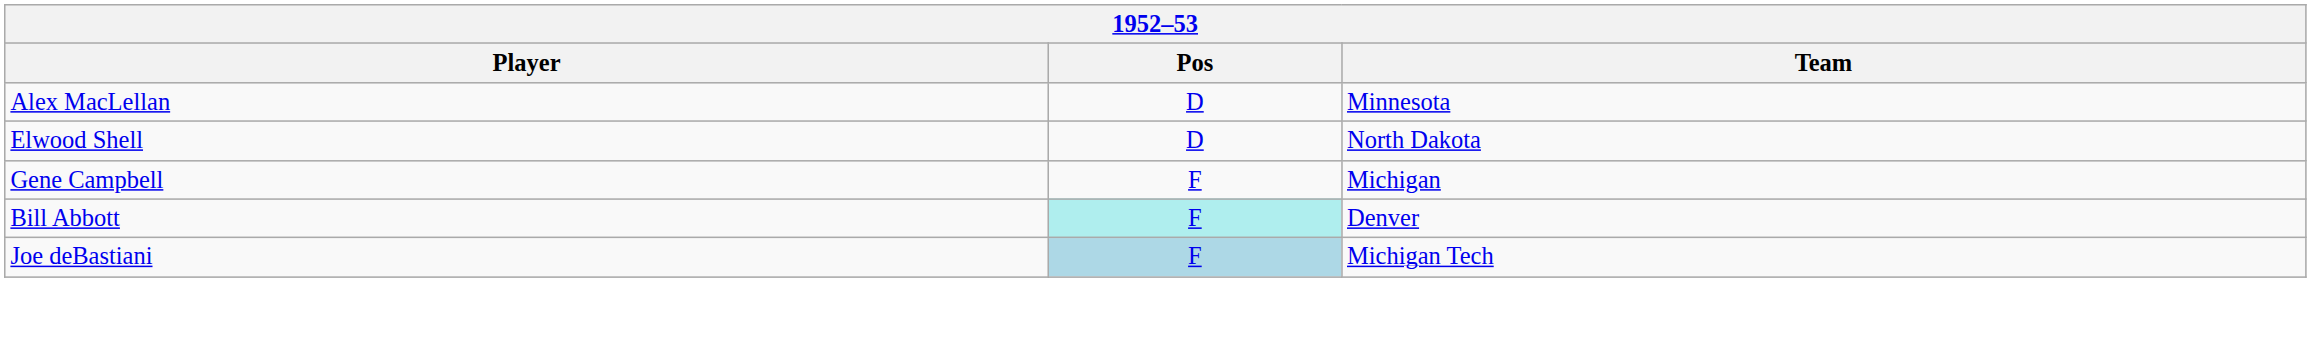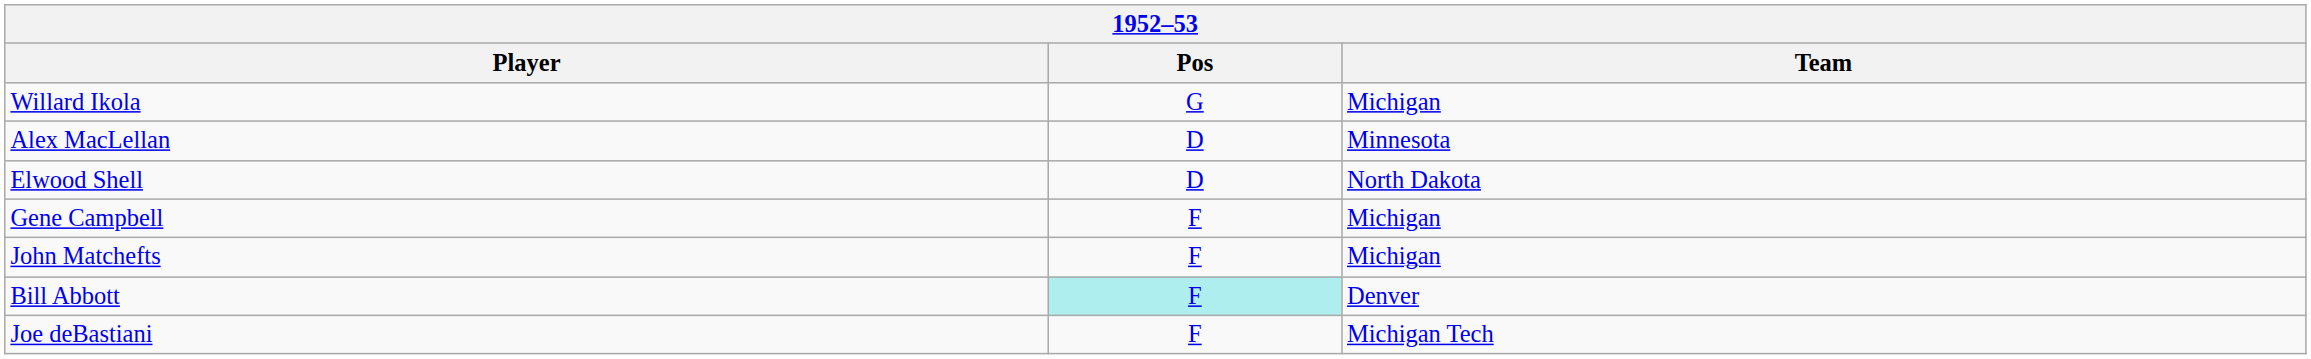+ row: Willard Ikola | G | Michigan
+ row: John Matchefts | F | Michigan
Joe deBastiani | Pos: lightblue background -> no background
